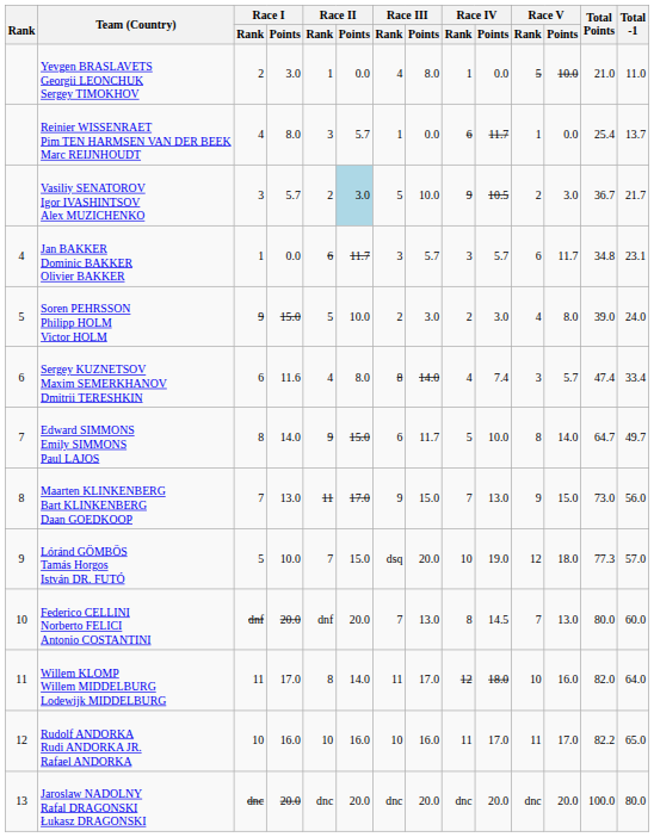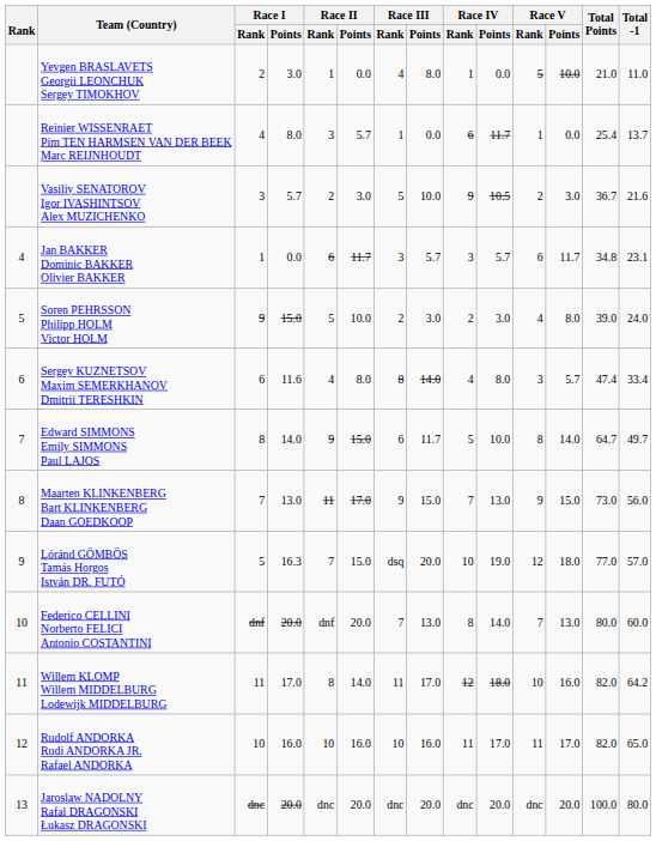Vasiliy SENATOROV Igor IVASHINTSOV Alex MUZICHENKO | Race II / Points: lightblue background -> no background
Vasiliy SENATOROV Igor IVASHINTSOV Alex MUZICHENKO | Total -1: 21.7 -> 21.6
Sergey KUZNETSOV Maxim SEMERKHANOV Dmitrii TERESHKIN | Race IV / Points: 7.4 -> 8.0
Lóránd GÖMBÖS Tamás Horgos István DR. FUTÓ | Race I / Points: 10.0 -> 16.3
Lóránd GÖMBÖS Tamás Horgos István DR. FUTÓ | Total Points: 77.3 -> 77.0
Federico CELLINI Norberto FELICI Antonio COSTANTINI | Race IV / Points: 14.5 -> 14.0
Willem KLOMP Willem MIDDELBURG Lodewijk MIDDELBURG | Total -1: 64.0 -> 64.2
Rudolf ANDORKA Rudi ANDORKA JR. Rafael ANDORKA | Total Points: 82.2 -> 82.0
